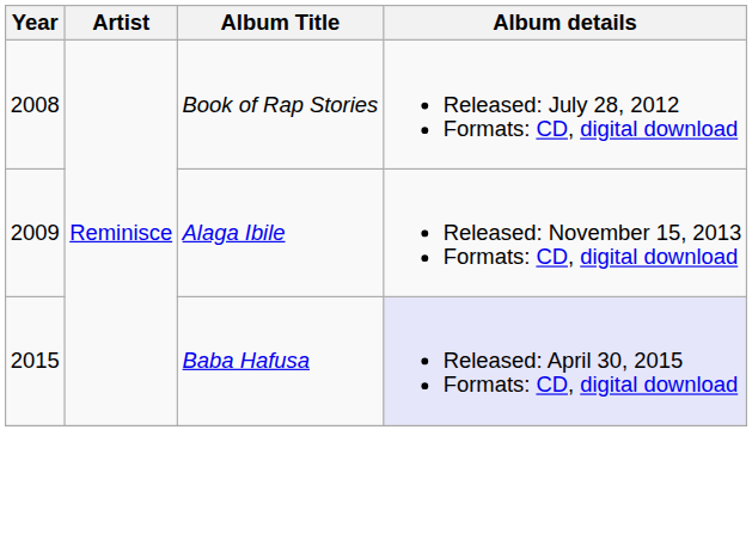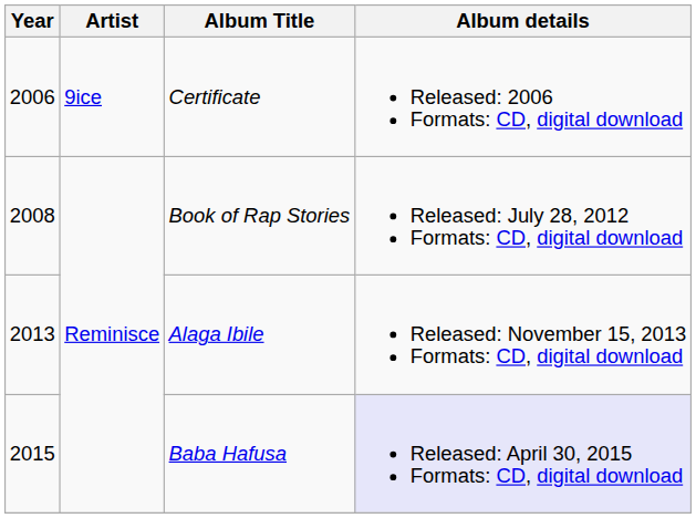+ row: 2006 | 9ice | Certificate | Released: 2006 Formats: CD, digital download
Alaga Ibile | Year: 2009 -> 2013
